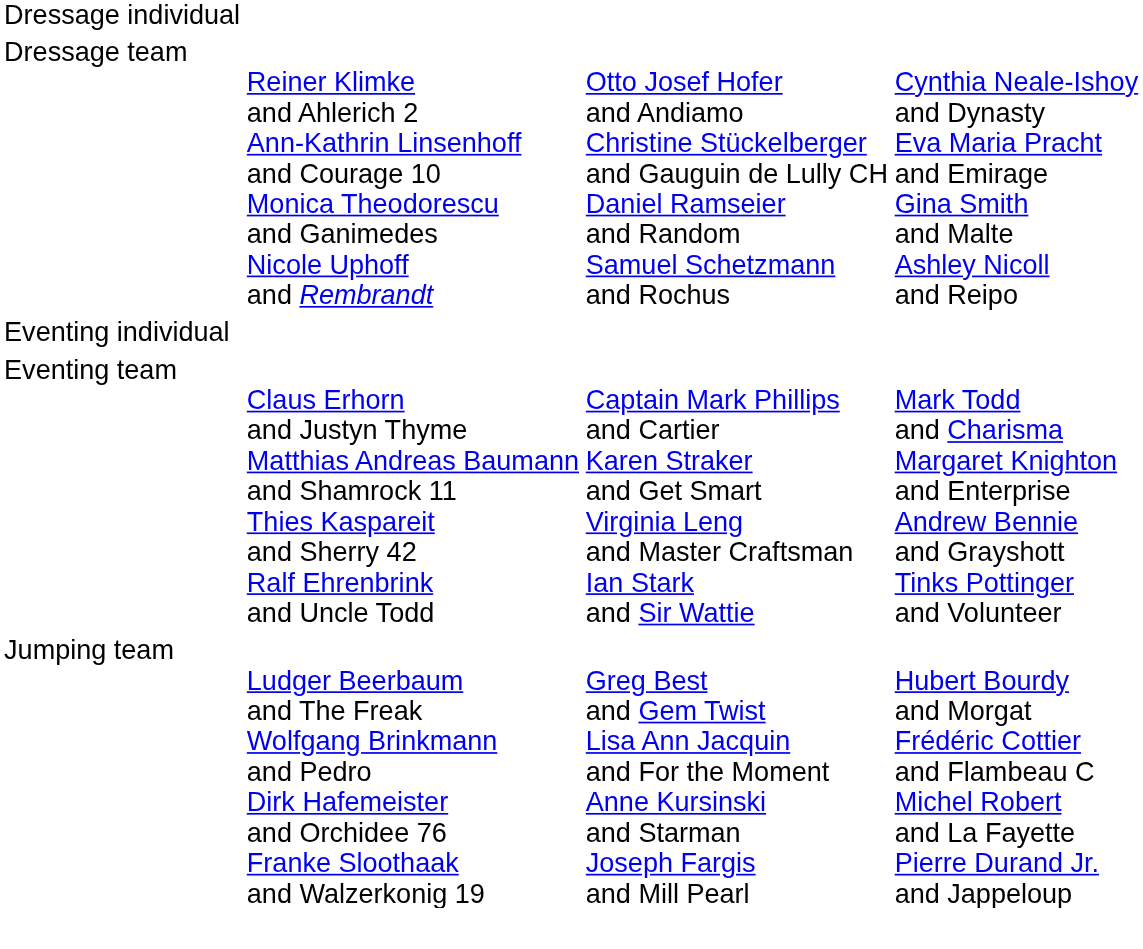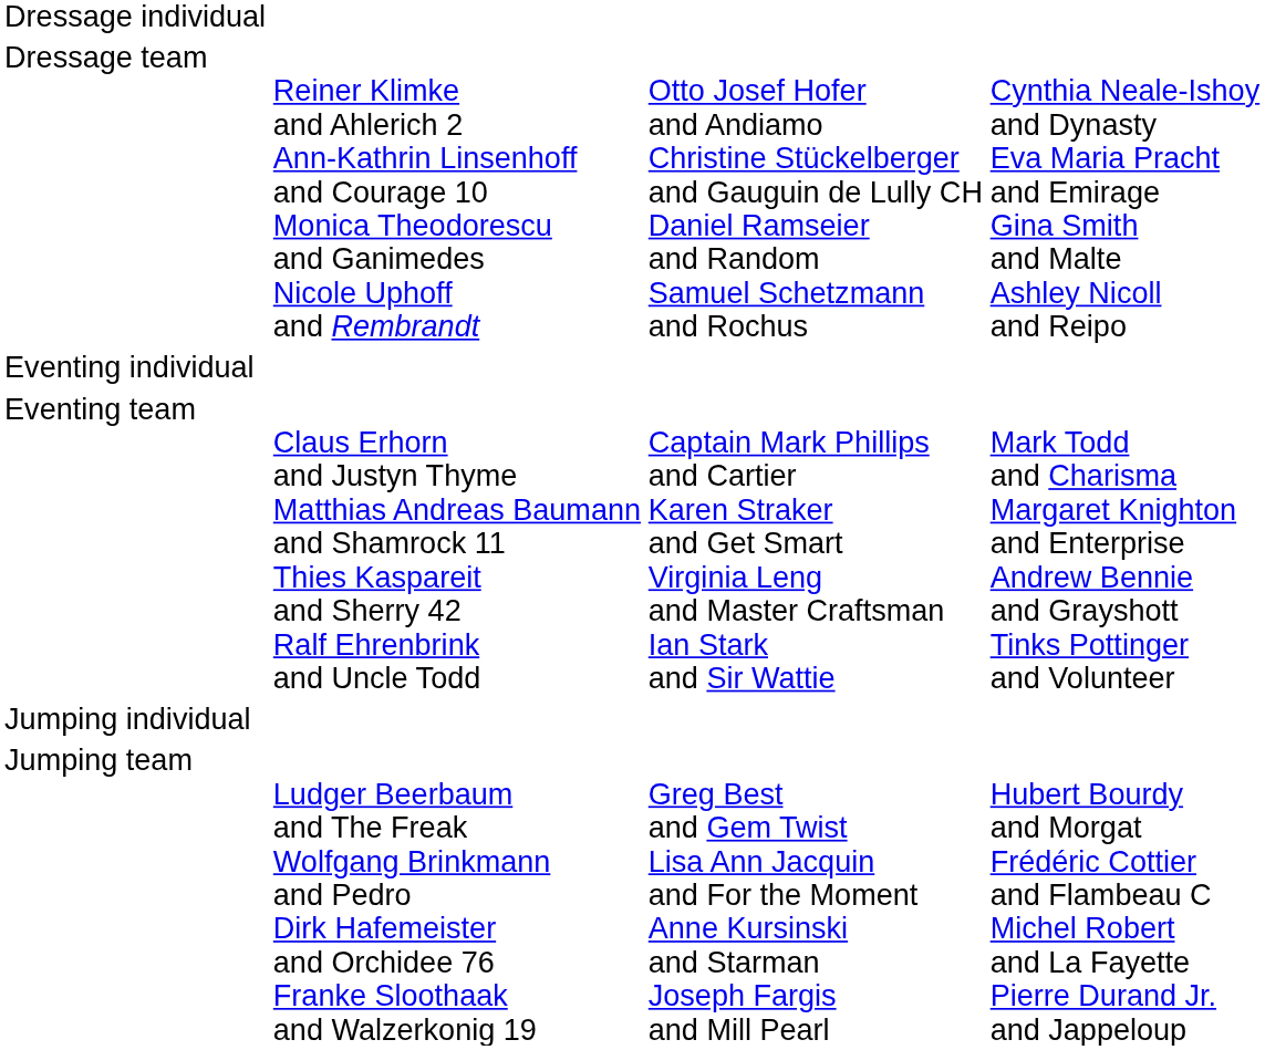+ row: Jumping individual
